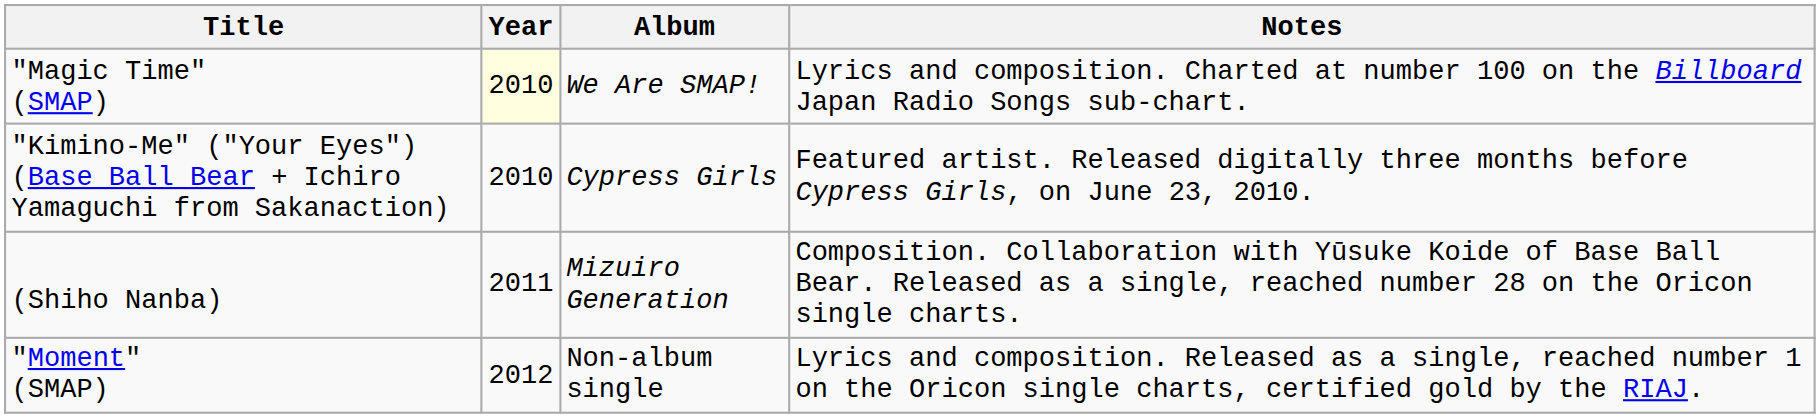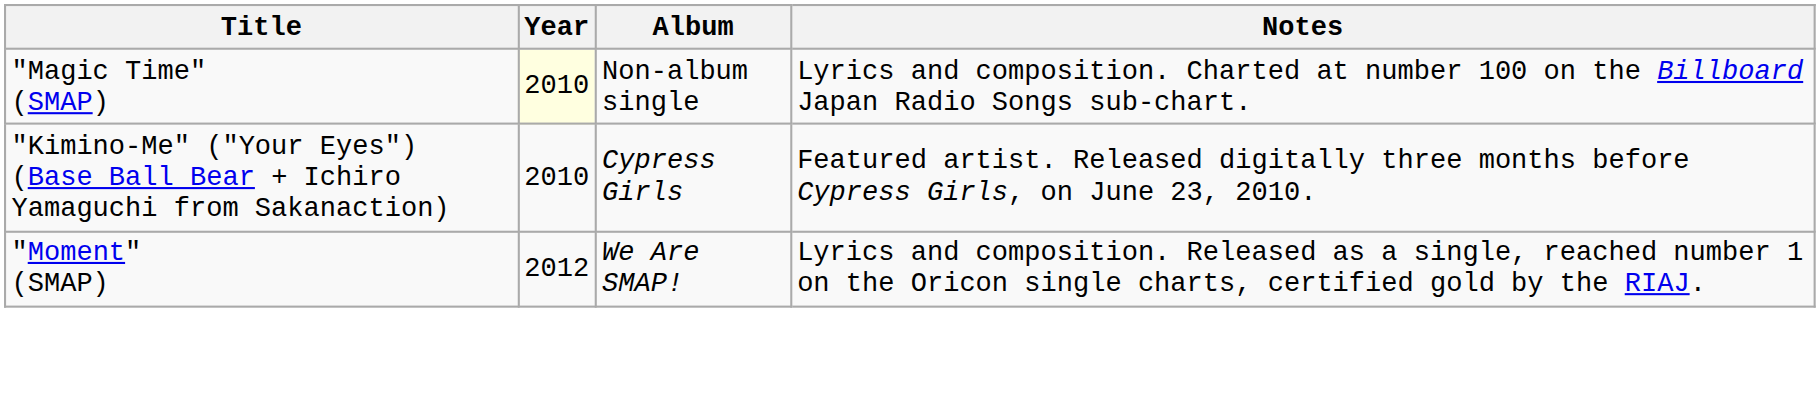"Magic Time" (SMAP) | Album: We Are SMAP! -> Non-album single
- row: (Shiho Nanba) | 2011 | Mizuiro Generation | Composition. Collaboration with Yūsuke Koide of Base Ball Bear. Released as a single, reached number 28 on the Oricon single charts.
"Moment" (SMAP) | Album: Non-album single -> We Are SMAP!
